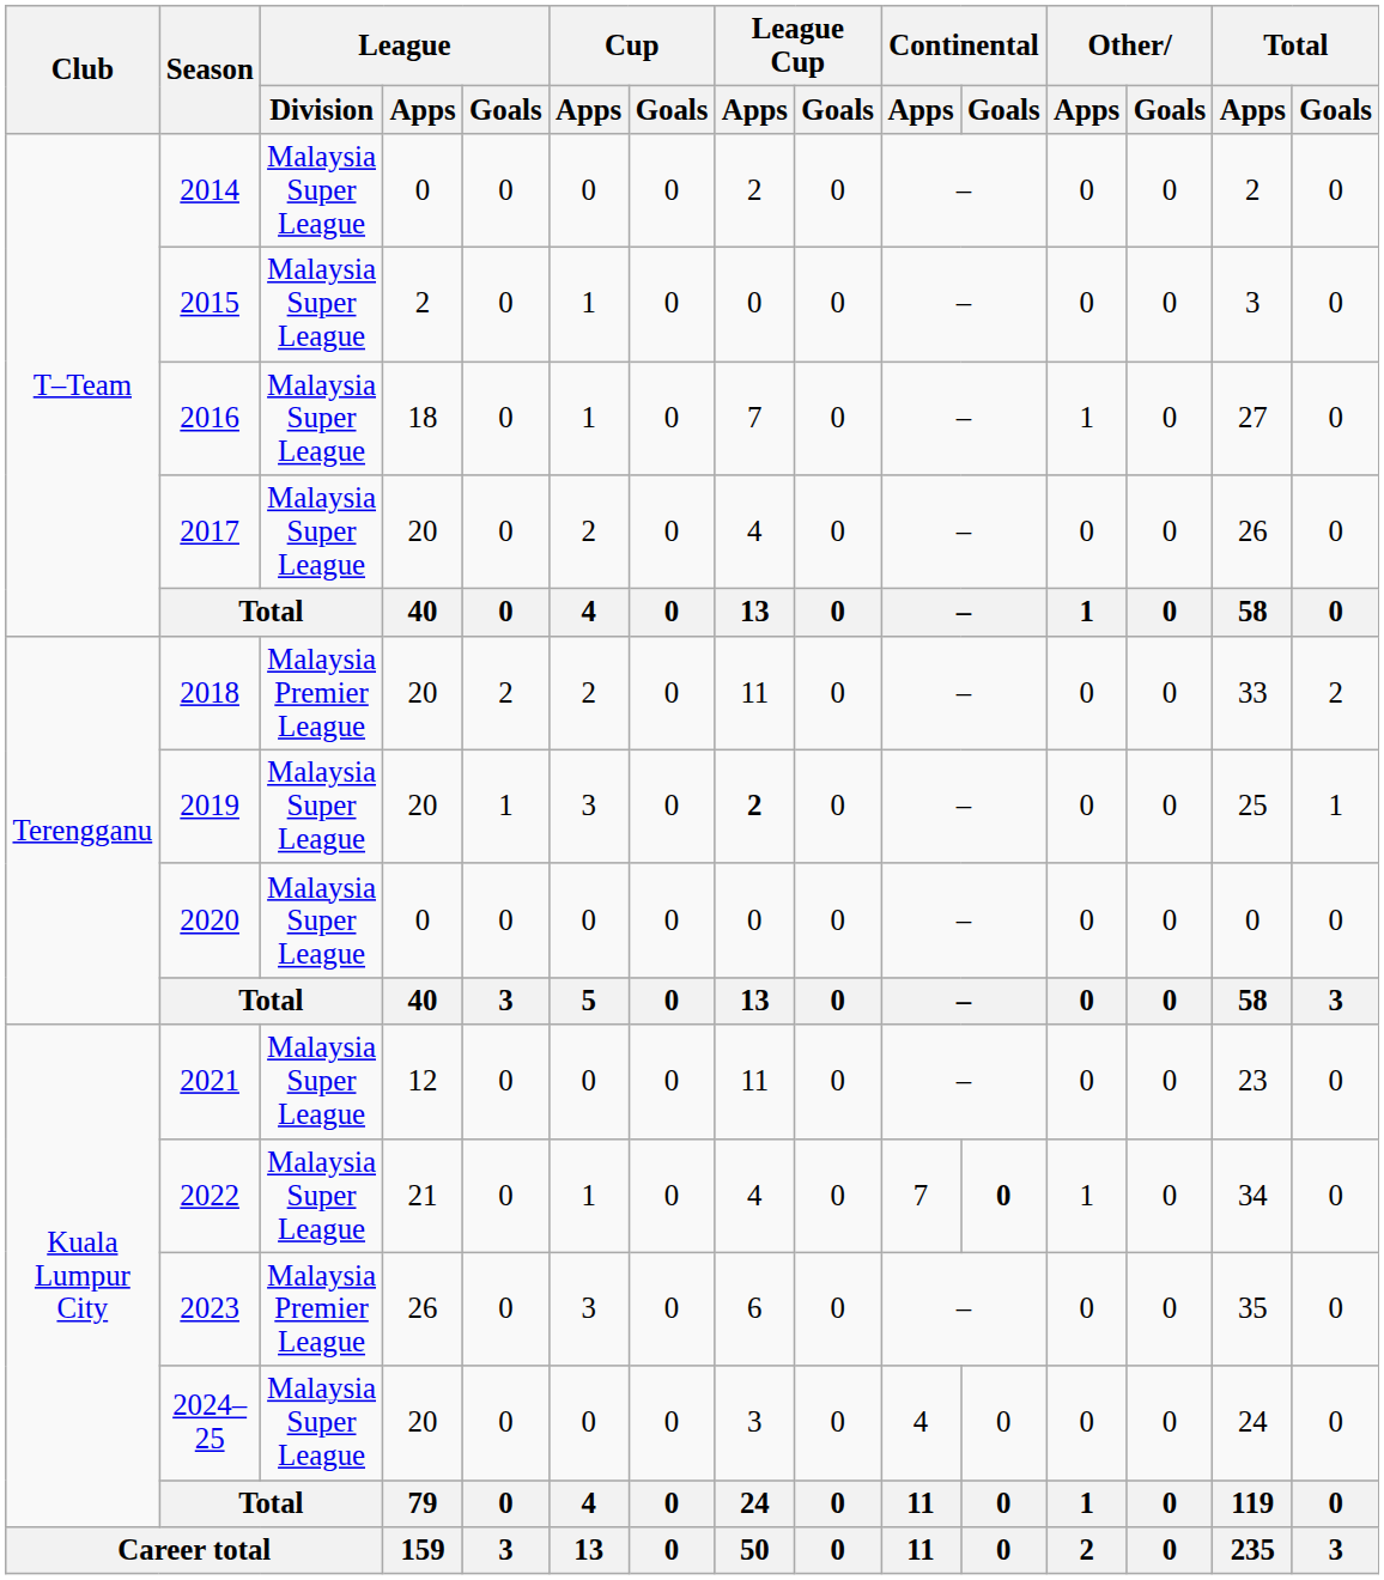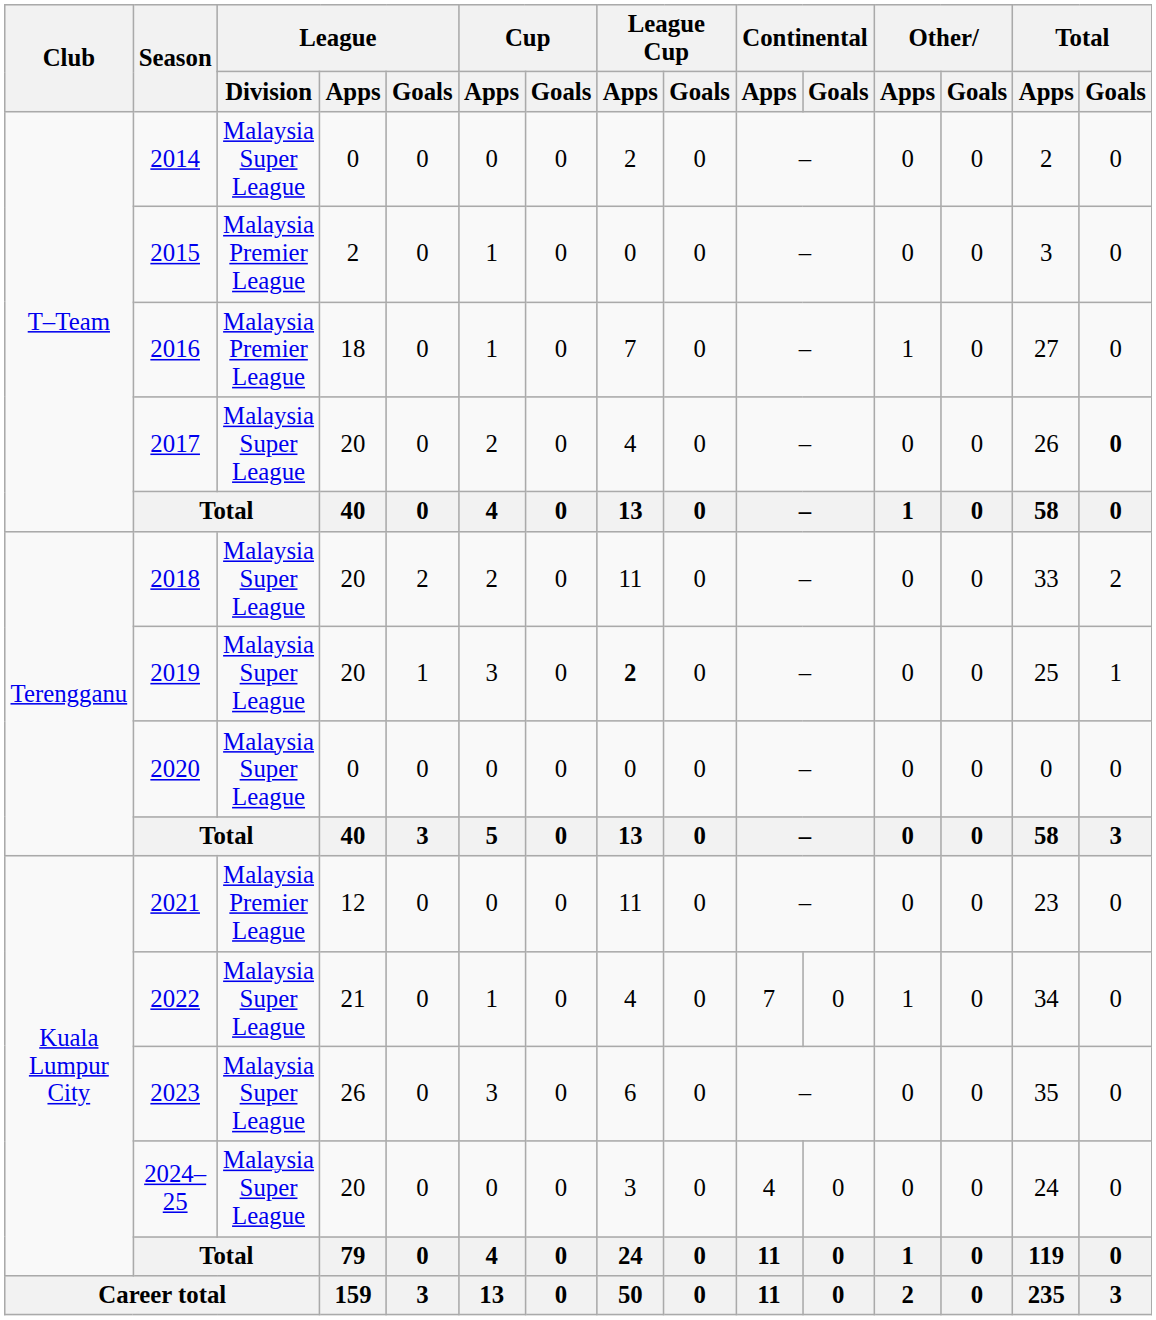2015 | League / Division: Malaysia Super League -> Malaysia Premier League
2016 | League / Division: Malaysia Super League -> Malaysia Premier League
2017 | Total / Goals: normal -> bold
2018 | League / Division: Malaysia Premier League -> Malaysia Super League
2021 | League / Division: Malaysia Super League -> Malaysia Premier League
2022 | Continental / Goals: bold -> normal
2023 | League / Division: Malaysia Premier League -> Malaysia Super League
